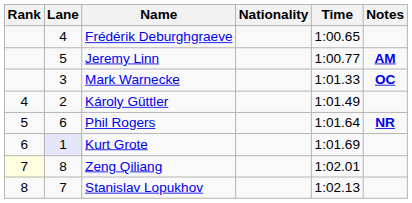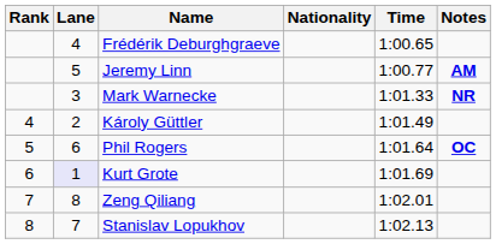Mark Warnecke | Notes: OC -> NR
Phil Rogers | Notes: NR -> OC
Zeng Qiliang | Rank: lightyellow background -> no background
